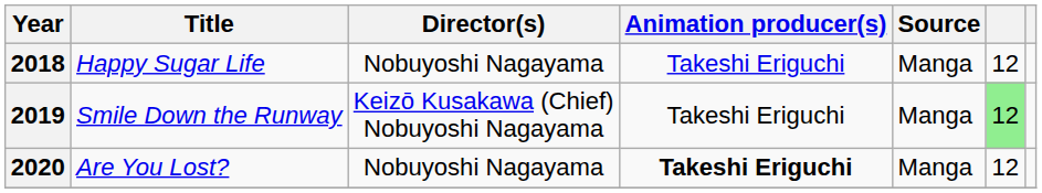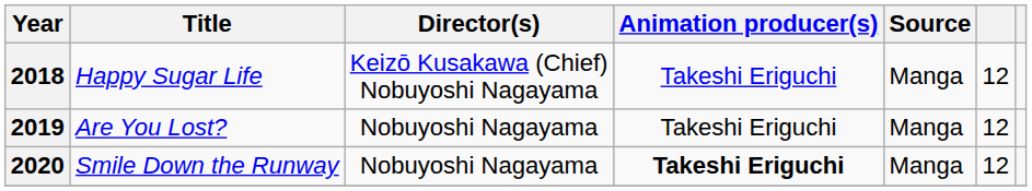2018 | Director(s): Nobuyoshi Nagayama -> Keizō Kusakawa (Chief) Nobuyoshi Nagayama
2019 | Title: Smile Down the Runway -> Are You Lost?
2019 | Director(s): Keizō Kusakawa (Chief) Nobuyoshi Nagayama -> Nobuyoshi Nagayama
2019 | column 6: lightgreen background -> no background
2020 | Title: Are You Lost? -> Smile Down the Runway
